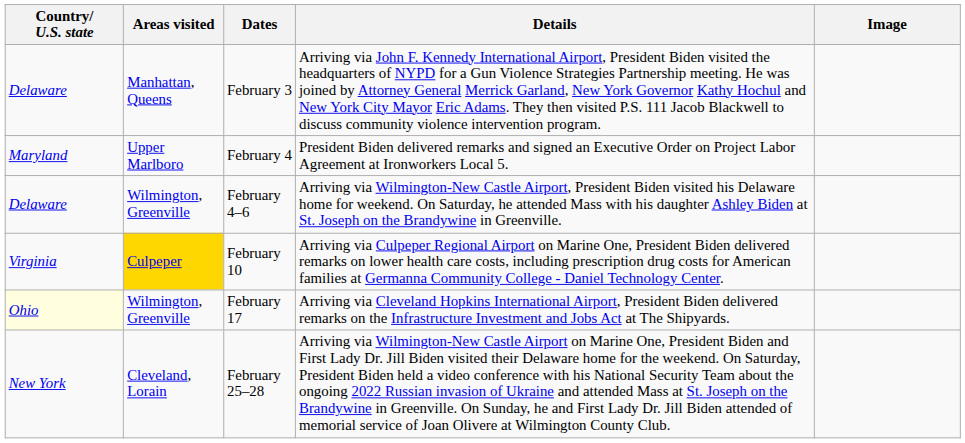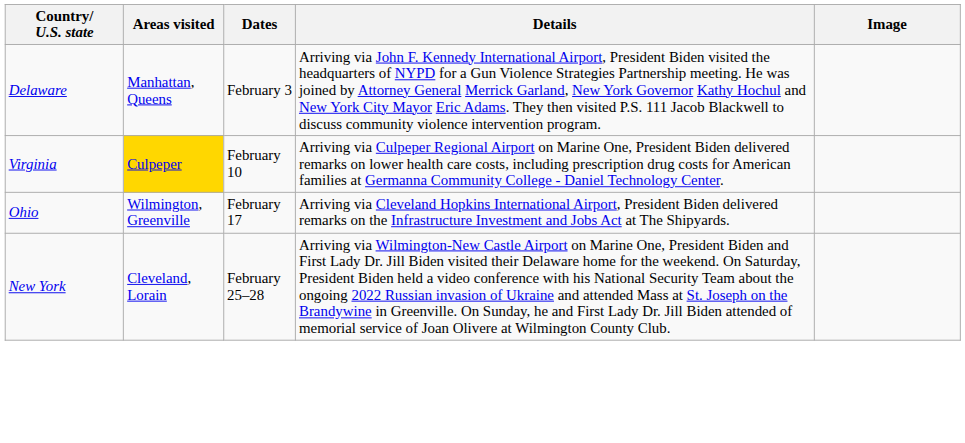- row: Maryland | Upper Marlboro | February 4 | President Biden delivered remarks and signed an Executive Order on Project Labor Agreement at Ironworkers Local 5.
- row: Delaware | Wilmington, Greenville | February 4–6 | Arriving via Wilmington-New Castle Airport, President Biden visited his Delaware home for weekend. On Saturday, he attended Mass with his daughter Ashley Biden at St. Joseph on the Brandywine in Greenville.
February 17 | Country/ U.S. state: lightyellow background -> no background
